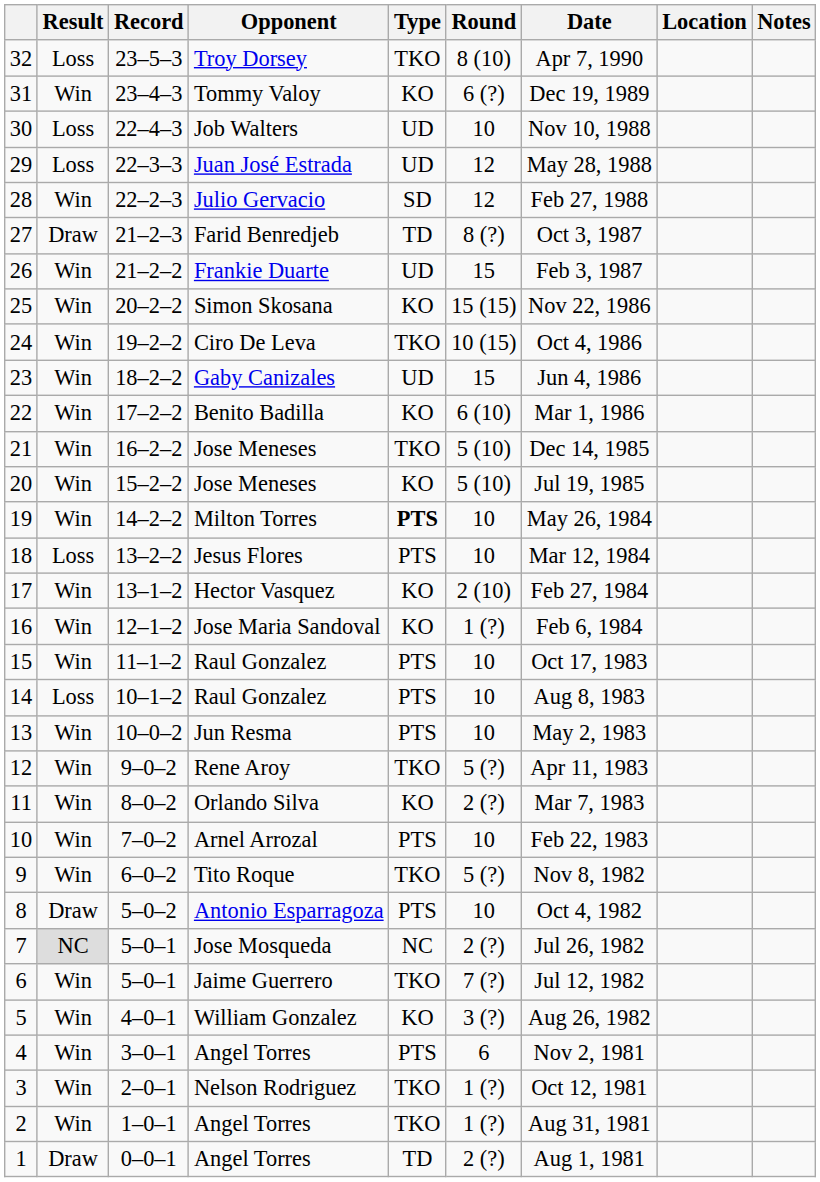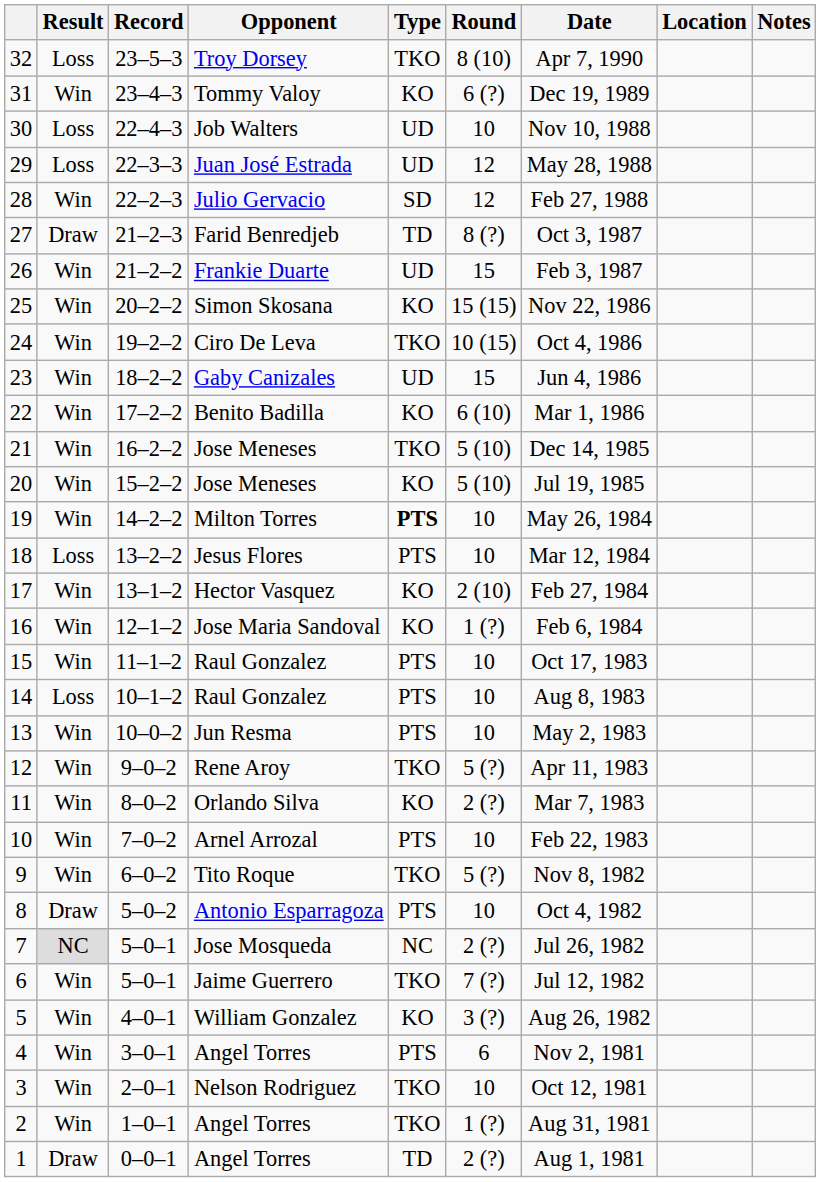3 | Round: 1 (?) -> 10
